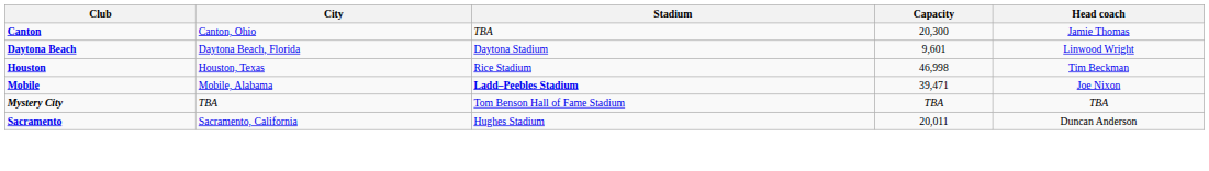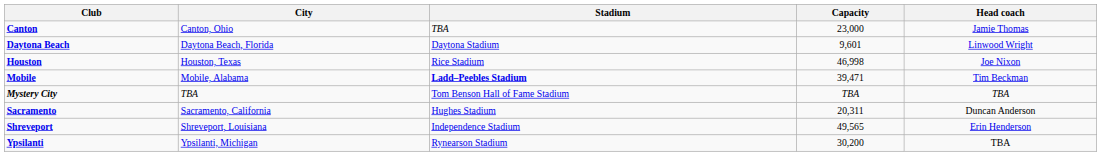Canton | Capacity: 20,300 -> 23,000
Houston | Head coach: Tim Beckman -> Joe Nixon
Mobile | Head coach: Joe Nixon -> Tim Beckman
Sacramento | Capacity: 20,011 -> 20,311
+ row: Shreveport | Shreveport, Louisiana | Independence Stadium | 49,565 | Erin Henderson
+ row: Ypsilanti | Ypsilanti, Michigan | Rynearson Stadium | 30,200 | TBA
